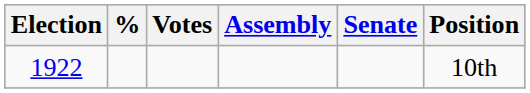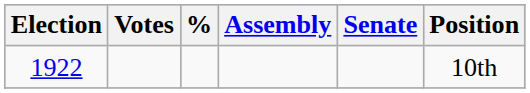columns swapped: Votes <-> %
